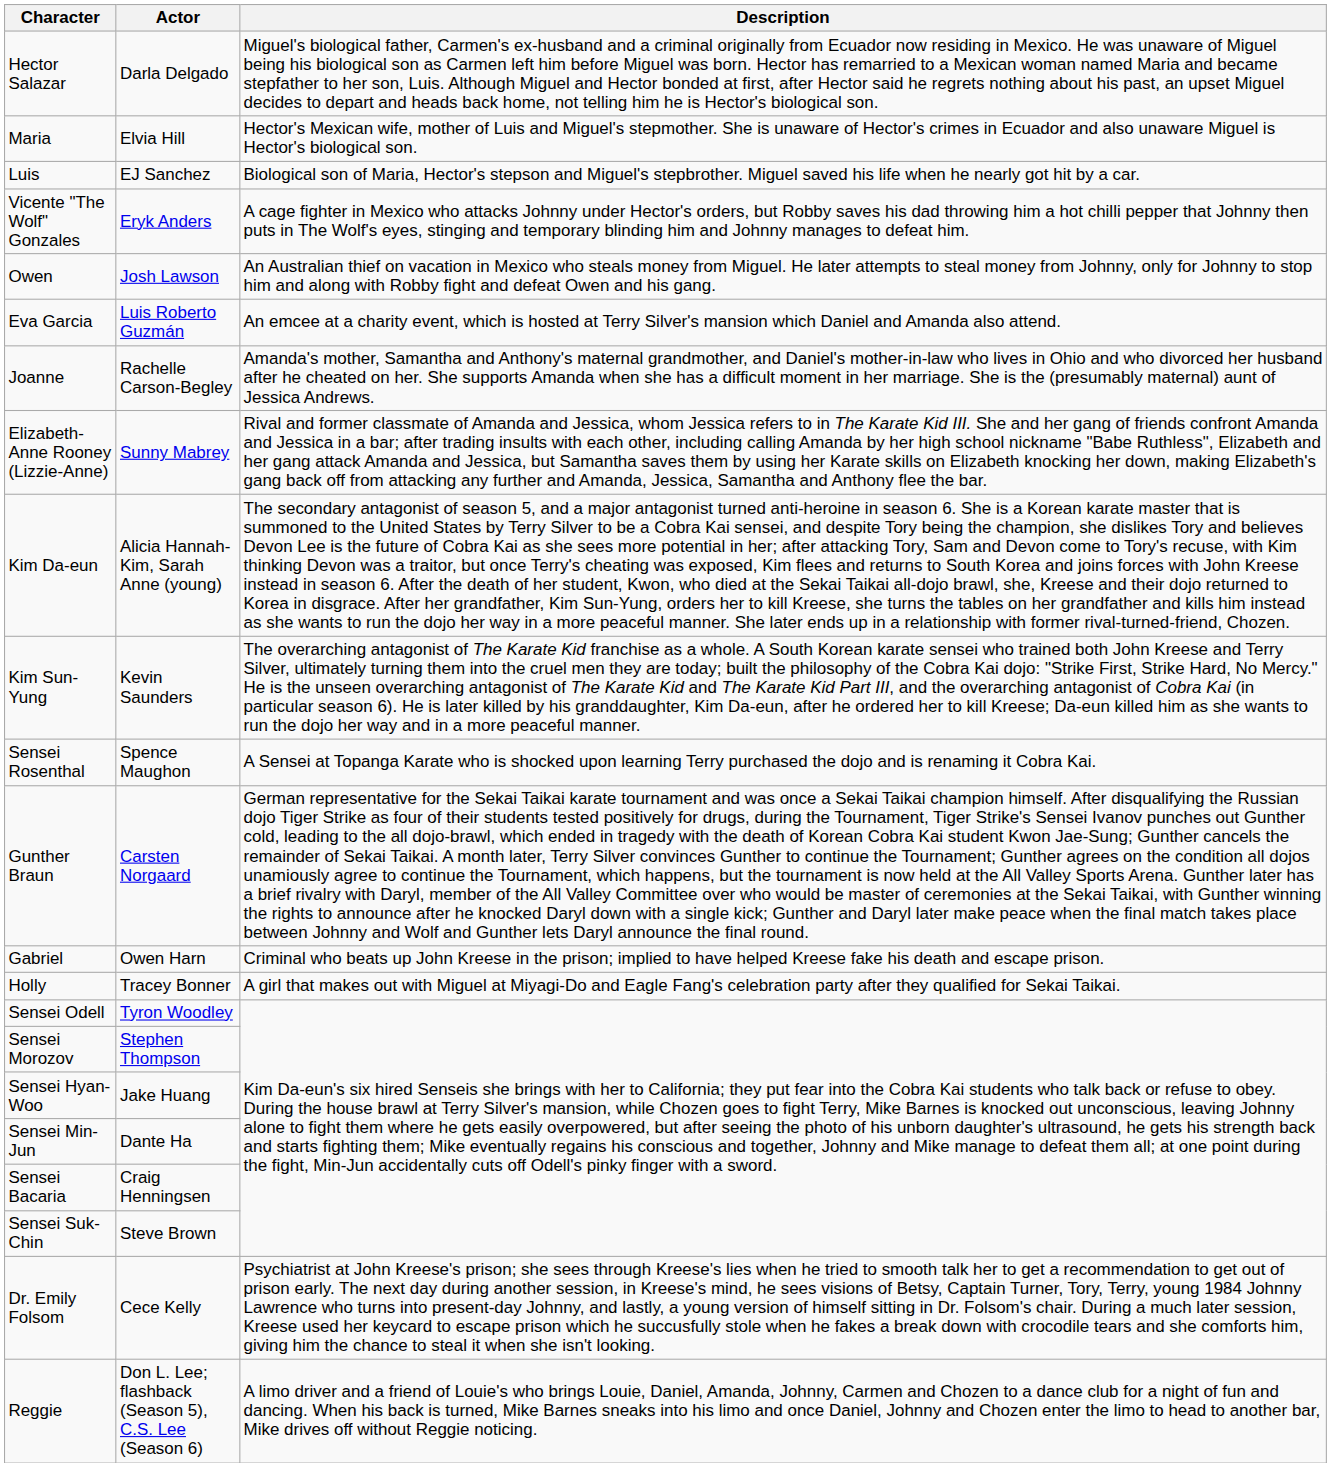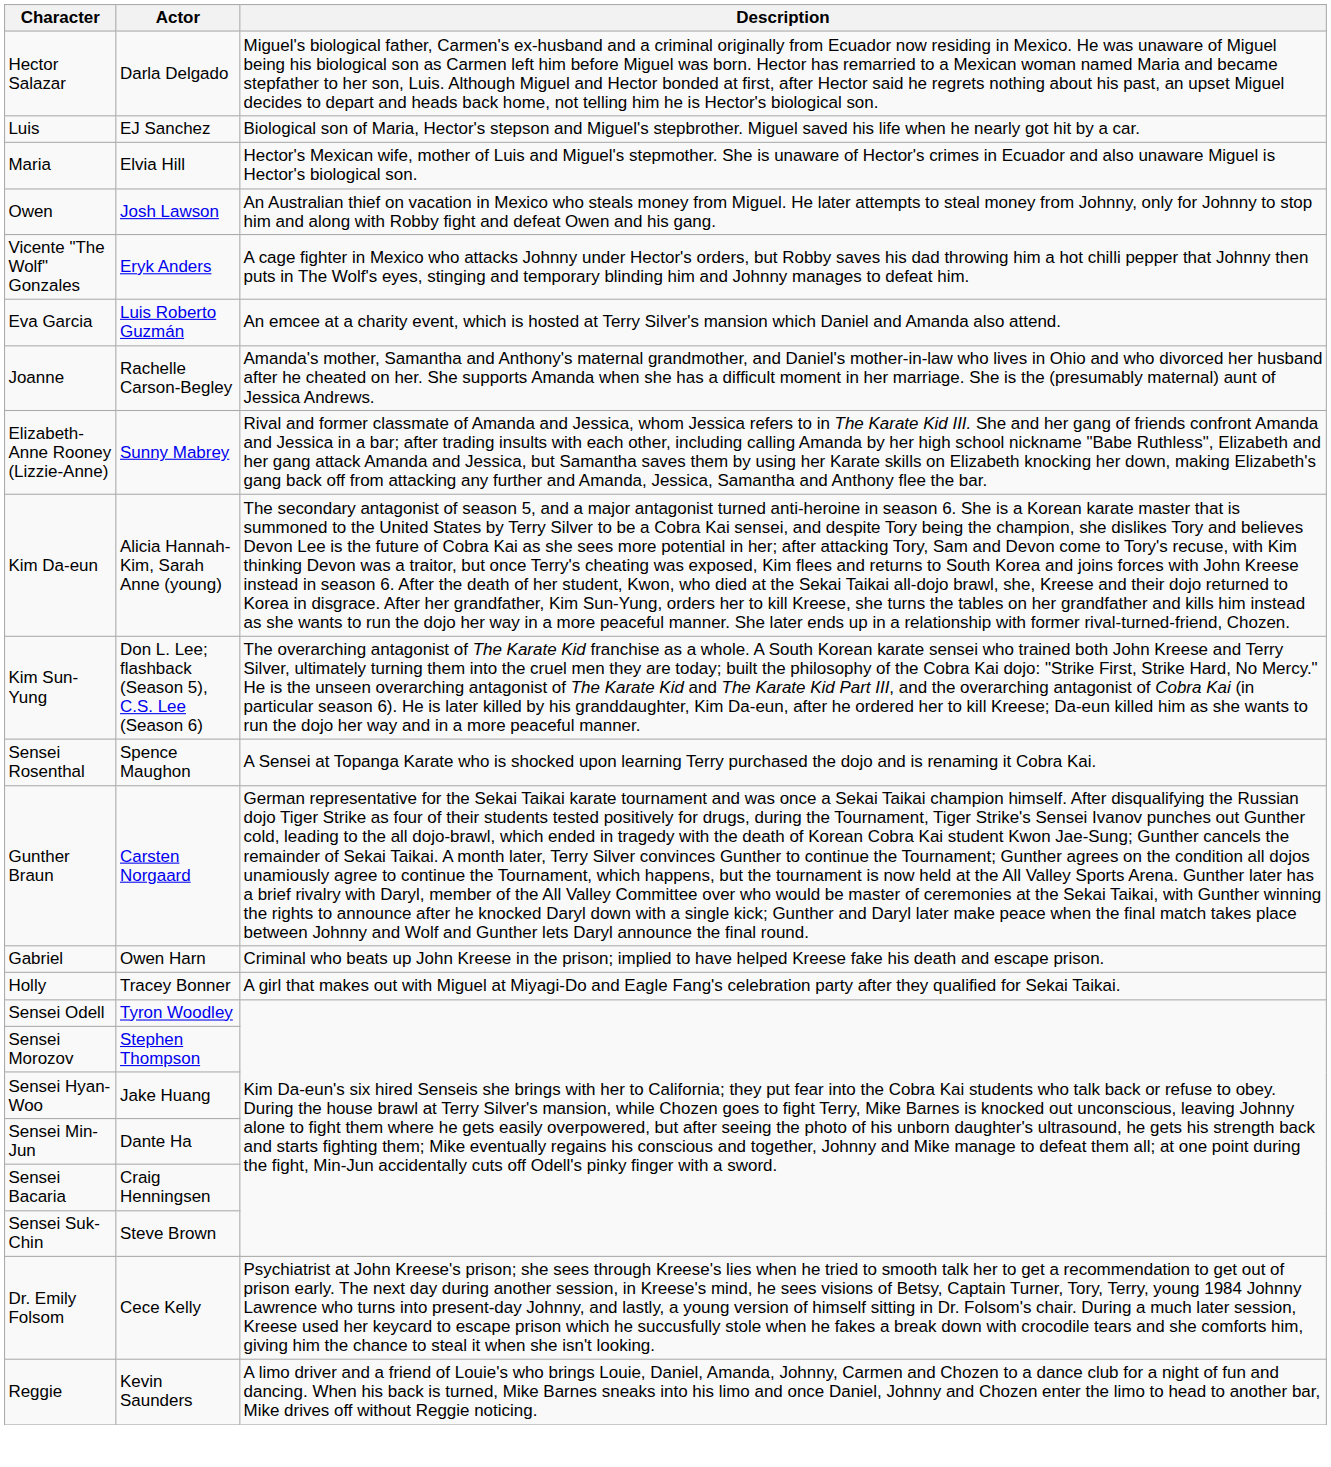rows swapped: Maria <-> Luis
rows swapped: Owen <-> Vicente "The Wolf" Gonzales
Kim Sun-Yung | Actor: Kevin Saunders -> Don L. Lee; flashback (Season 5), C.S. Lee (Season 6)
Reggie | Actor: Don L. Lee; flashback (Season 5), C.S. Lee (Season 6) -> Kevin Saunders
